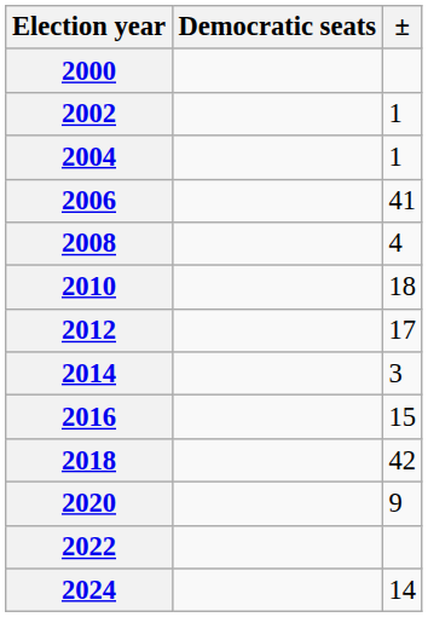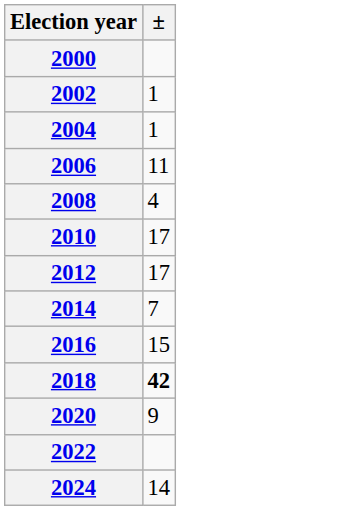- column: Democratic seats
2006 | ±: 41 -> 11
2010 | ±: 18 -> 17
2014 | ±: 3 -> 7
2018 | ±: normal -> bold
